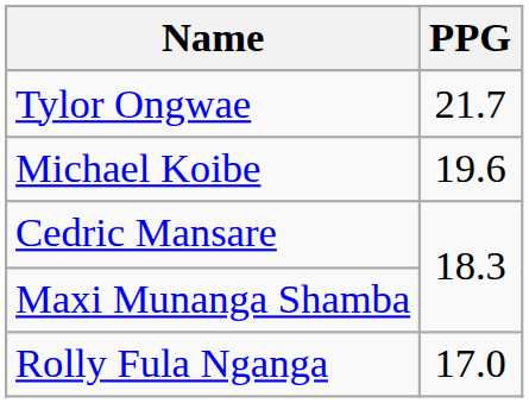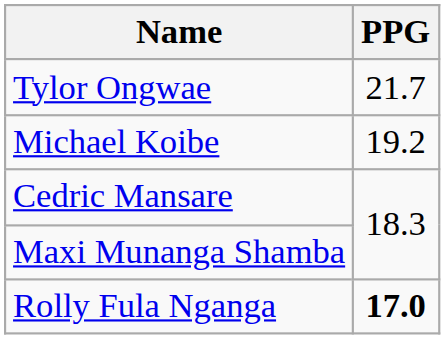Michael Koibe | PPG: 19.6 -> 19.2
Rolly Fula Nganga | PPG: normal -> bold
